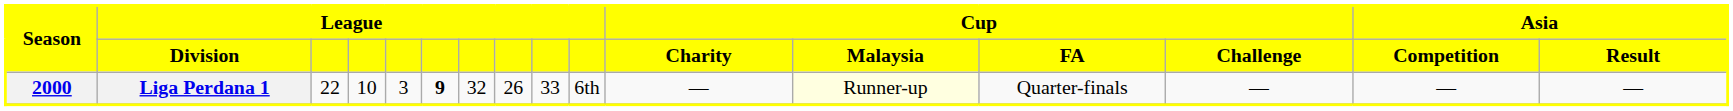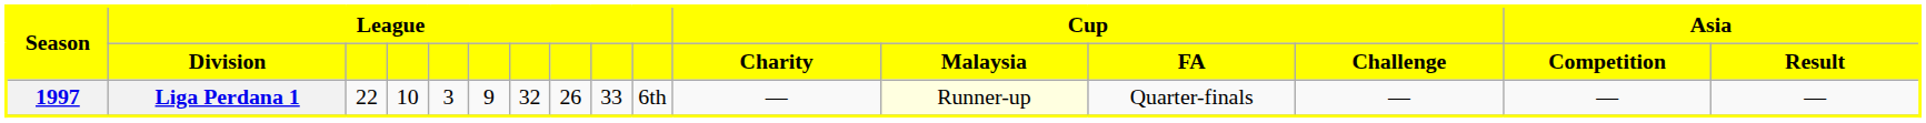Liga Perdana 1 | Season: 2000 -> 1997
Liga Perdana 1 | column 6: bold -> normal
